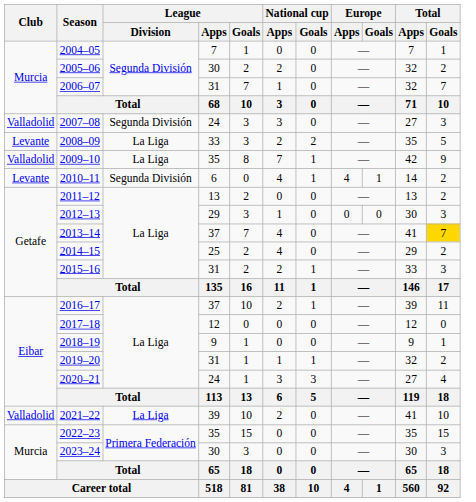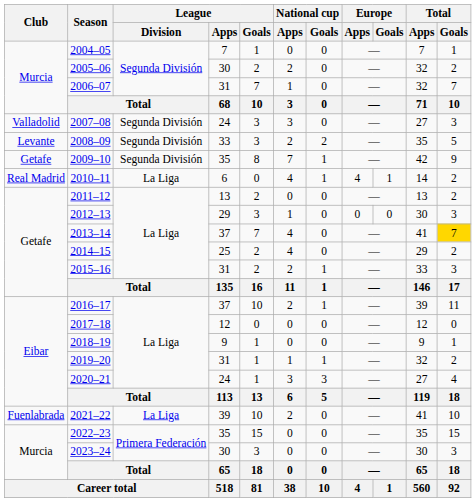2008–09 | League / Division: La Liga -> Segunda División
2009–10 | Club: Valladolid -> Getafe
2009–10 | League / Division: La Liga -> Segunda División
2010–11 | Club: Levante -> Real Madrid
2010–11 | League / Division: Segunda División -> La Liga
2021–22 | Club: Valladolid -> Fuenlabrada
